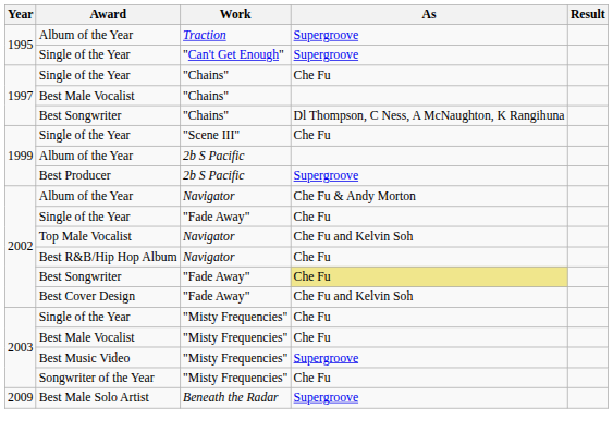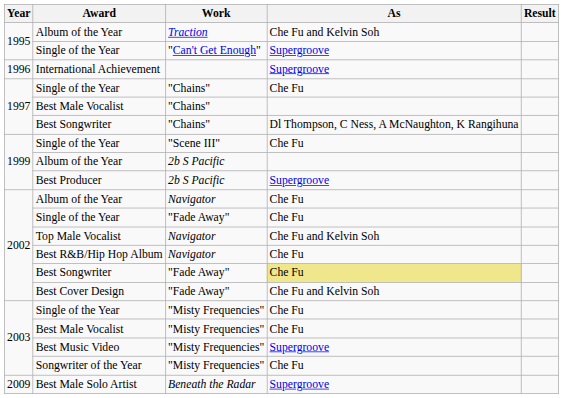Album of the Year / Traction | As: Supergroove -> Che Fu and Kelvin Soh
+ row: 1996 | International Achievement | Supergroove
Album of the Year / Navigator | As: Che Fu & Andy Morton -> Che Fu
